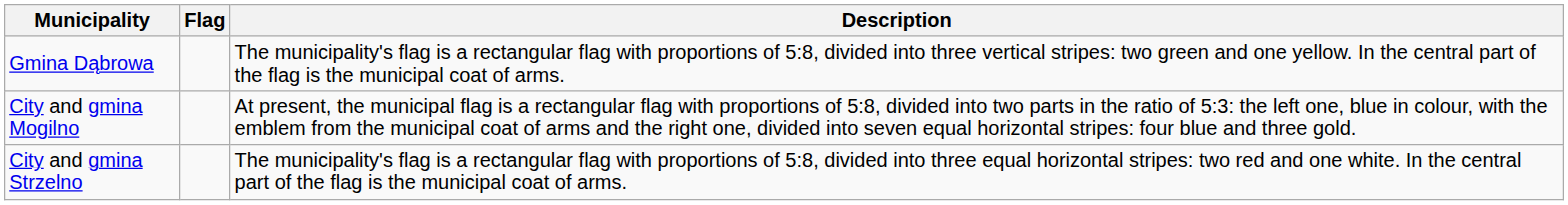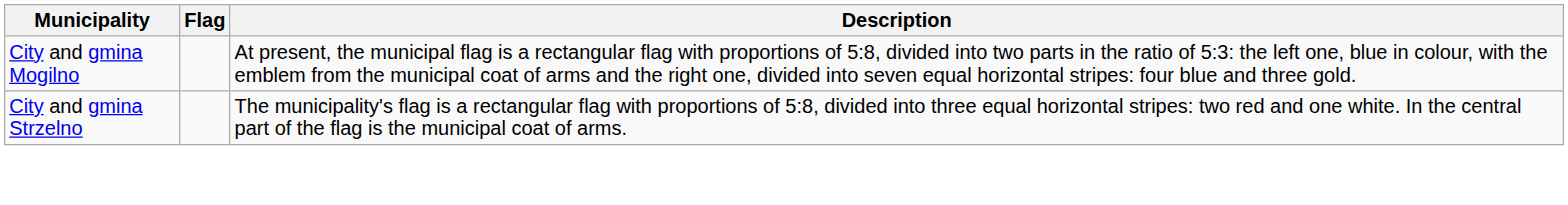- row: Gmina Dąbrowa | The municipality's flag is a rectangular flag with proportions of 5:8, divided into three vertical stripes: two green and one yellow. In the central part of the flag is the municipal coat of arms.
